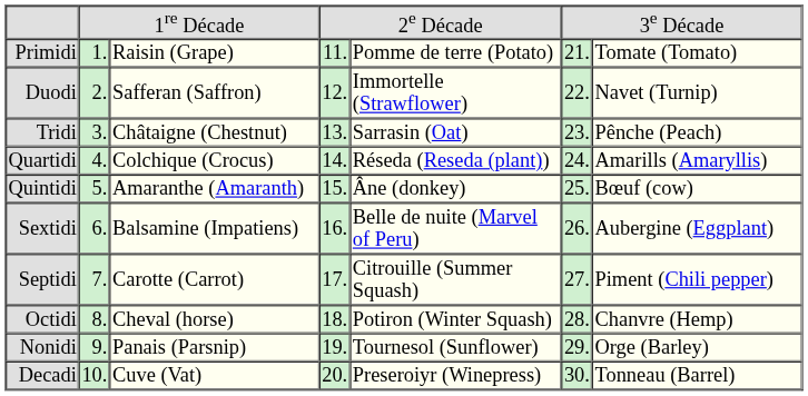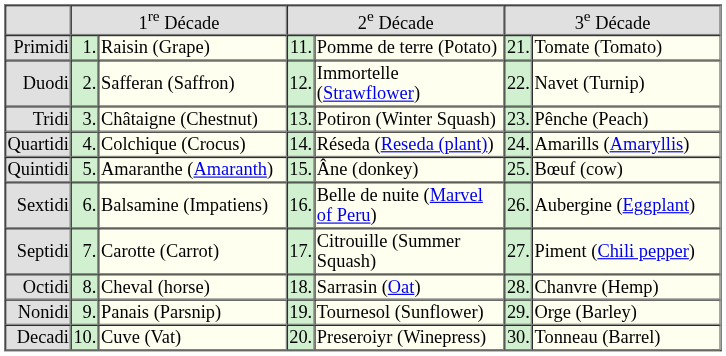Tridi | column 5: Sarrasin (Oat) -> Potiron (Winter Squash)
Octidi | column 5: Potiron (Winter Squash) -> Sarrasin (Oat)
